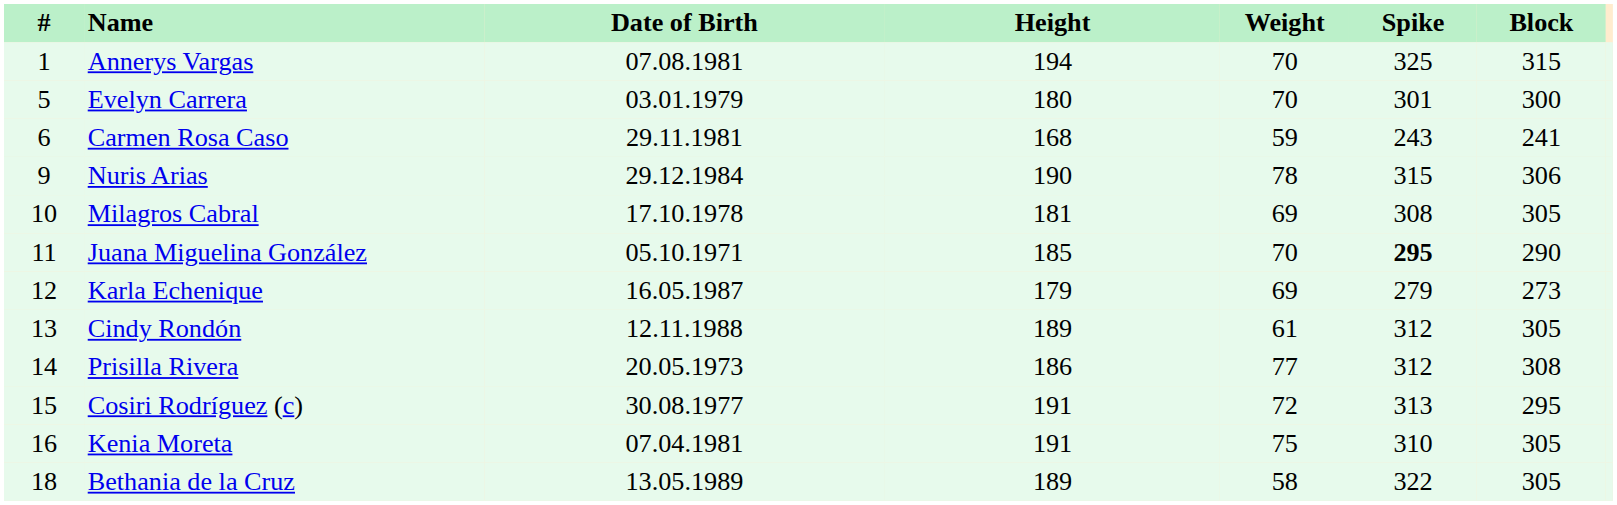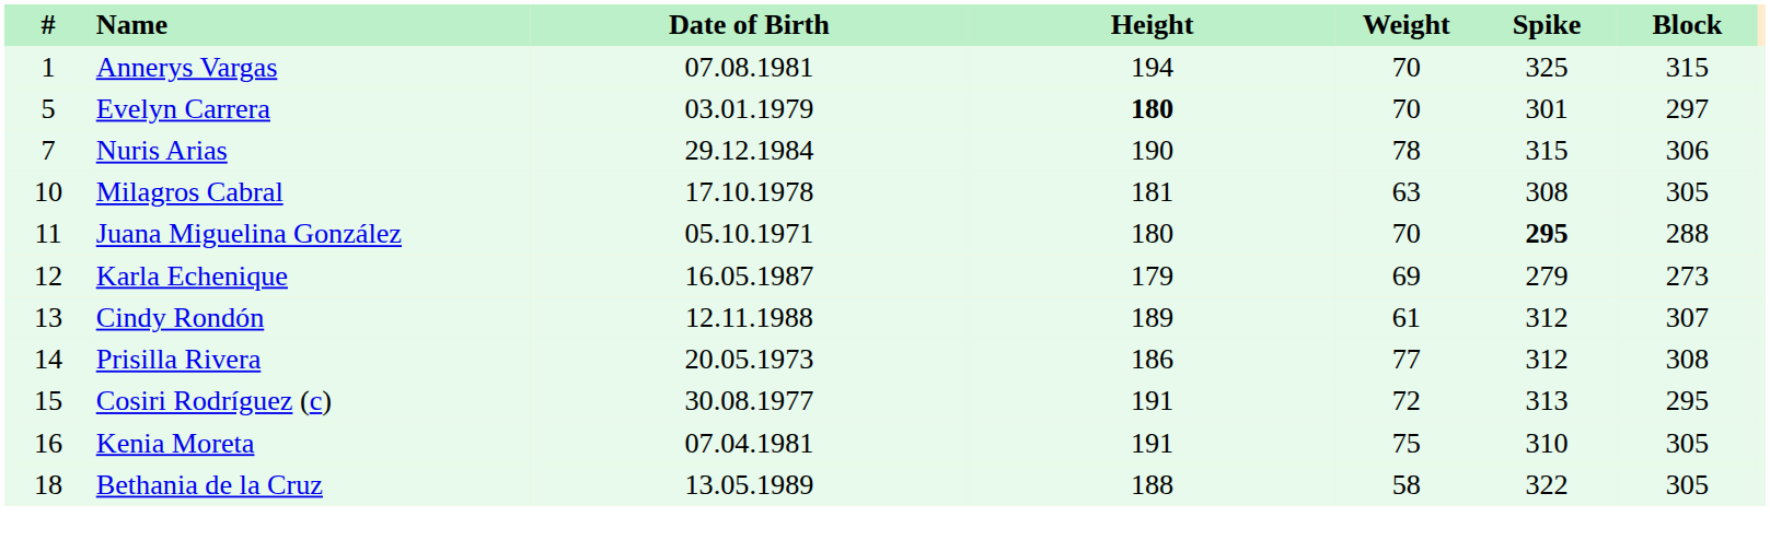Evelyn Carrera | Height: normal -> bold
Evelyn Carrera | Block: 300 -> 297
- row: 6 | Carmen Rosa Caso | 29.11.1981 | 168 | 59 | 243 | 241
Nuris Arias | #: 9 -> 7
Milagros Cabral | Weight: 69 -> 63
Juana Miguelina González | Height: 185 -> 180
Juana Miguelina González | Block: 290 -> 288
Cindy Rondón | Block: 305 -> 307
Bethania de la Cruz | Height: 189 -> 188
